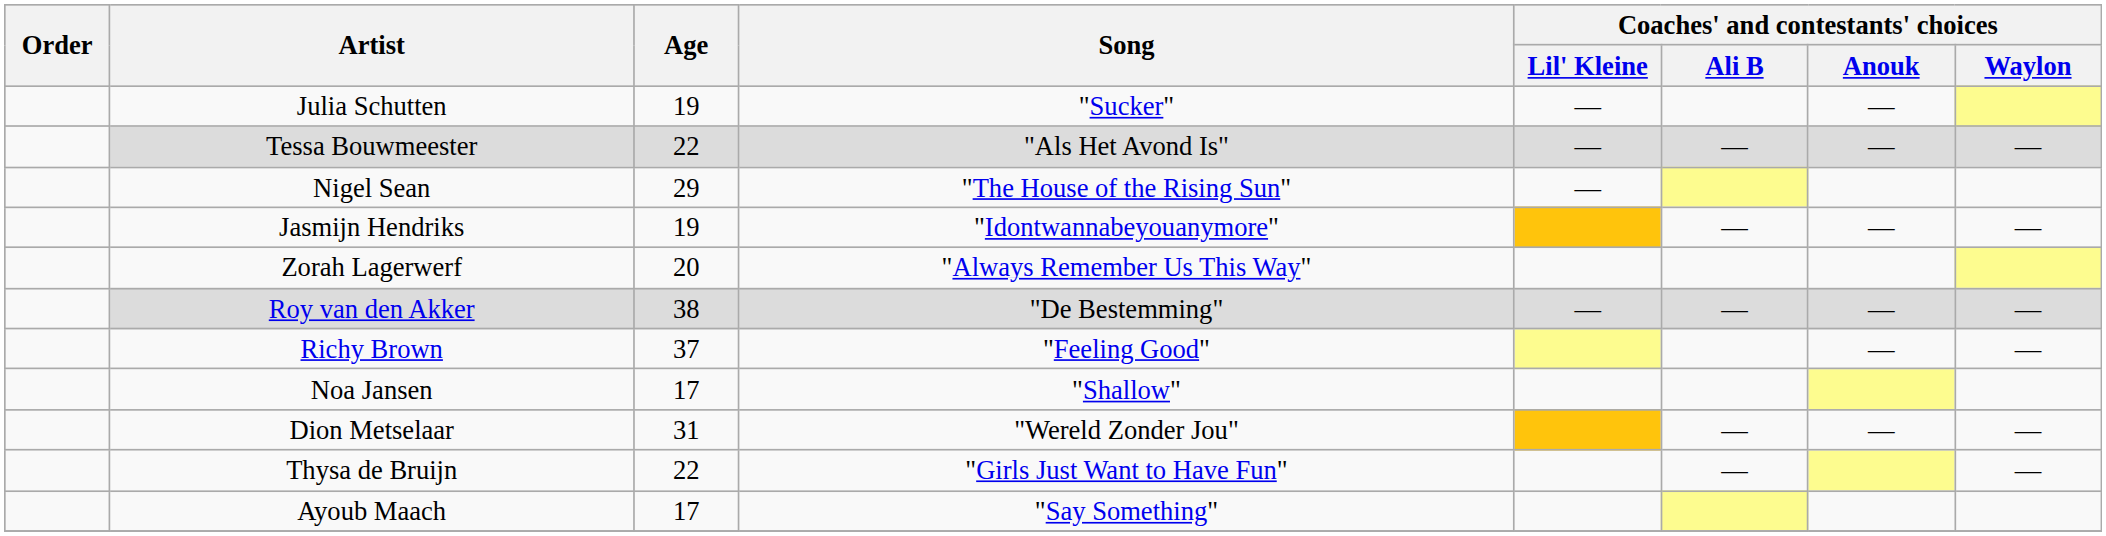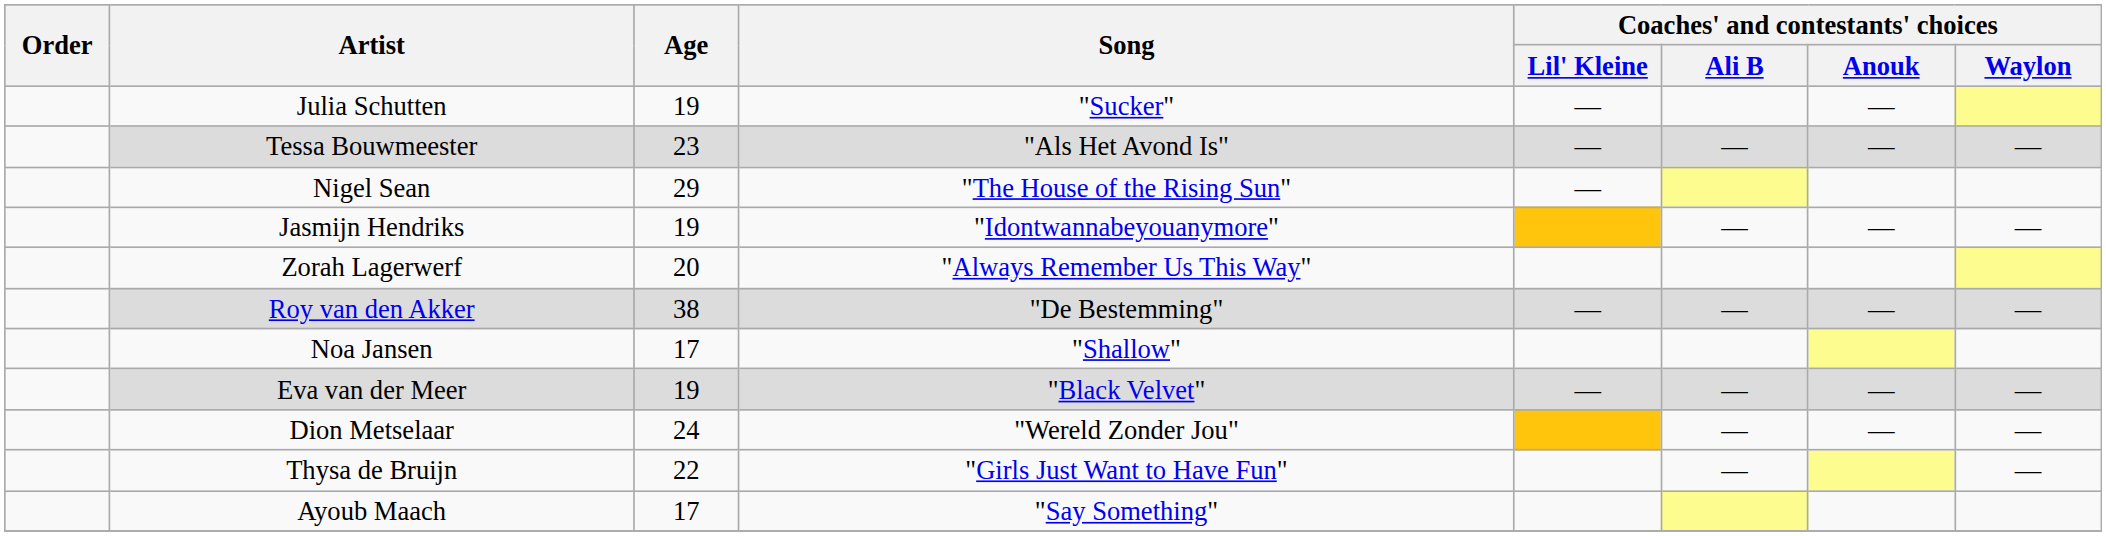Tessa Bouwmeester | Age: 22 -> 23
- row: Richy Brown | 37 | "Feeling Good" | — | —
+ row: Eva van der Meer | 19 | "Black Velvet" | — | — | — | —
Dion Metselaar | Age: 31 -> 24
